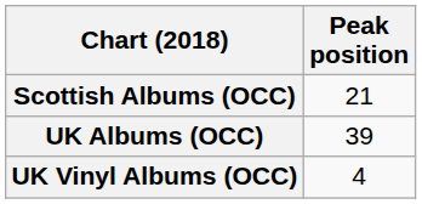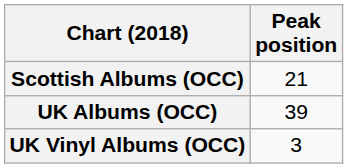UK Vinyl Albums (OCC) | Peak position: 4 -> 3
